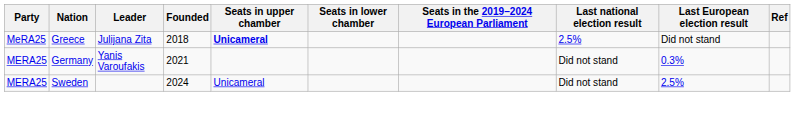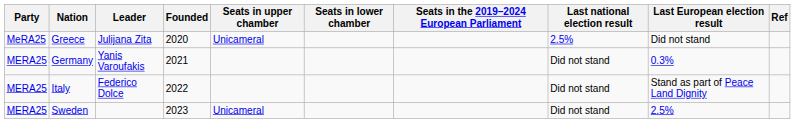Greece | Founded: 2018 -> 2020
Greece | Seats in upper chamber: bold -> normal
+ row: MERA25 | Italy | Federico Dolce | 2022 | Did not stand | Stand as part of Peace Land Dignity
Sweden | Founded: 2024 -> 2023
